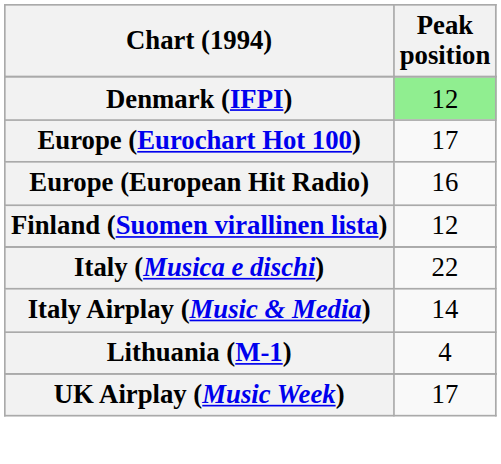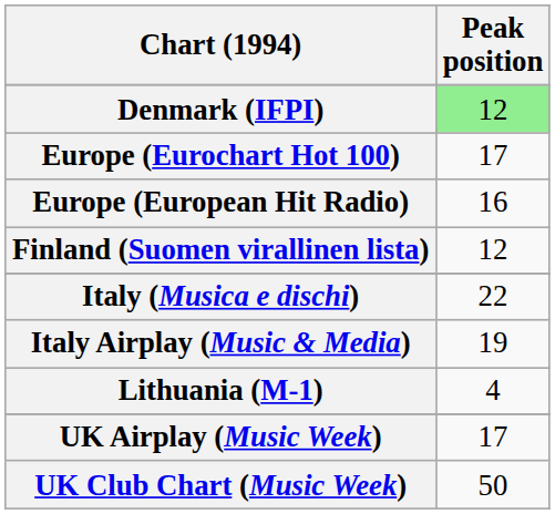Italy Airplay (Music & Media) | Peak position: 14 -> 19
+ row: UK Club Chart (Music Week) | 50
